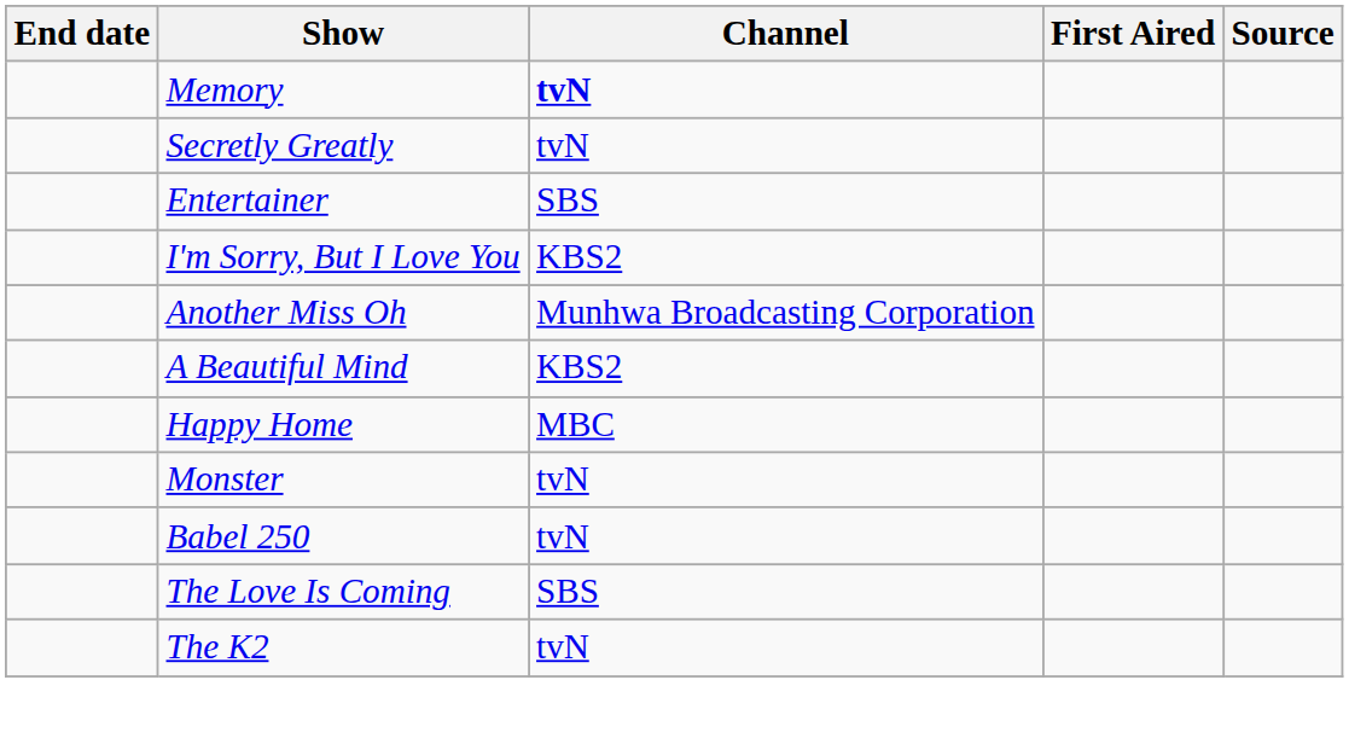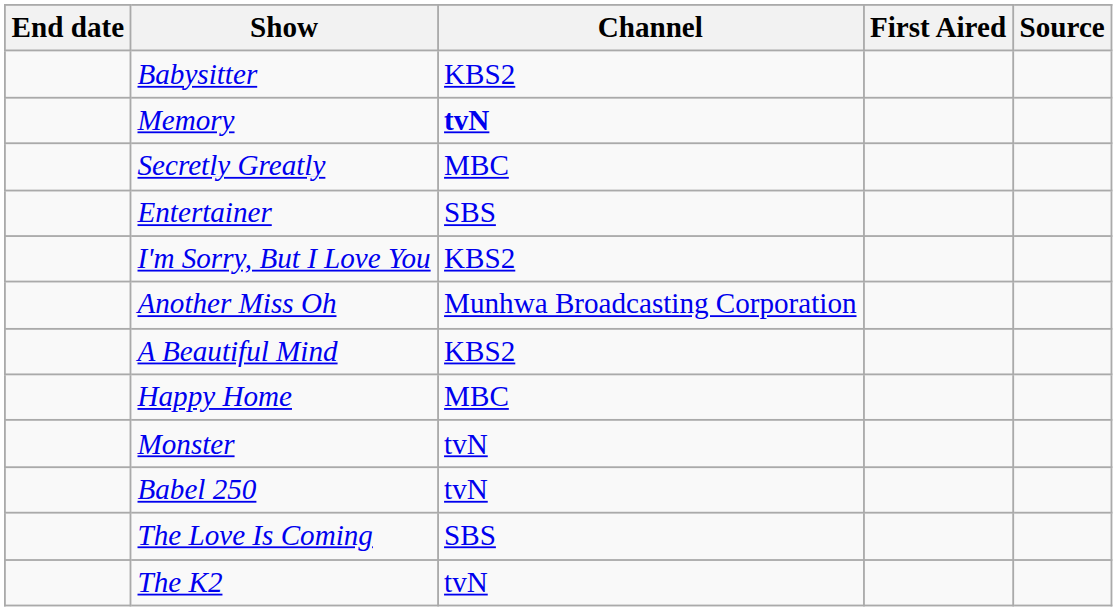+ row: Babysitter | KBS2
Secretly Greatly | Channel: tvN -> MBC
